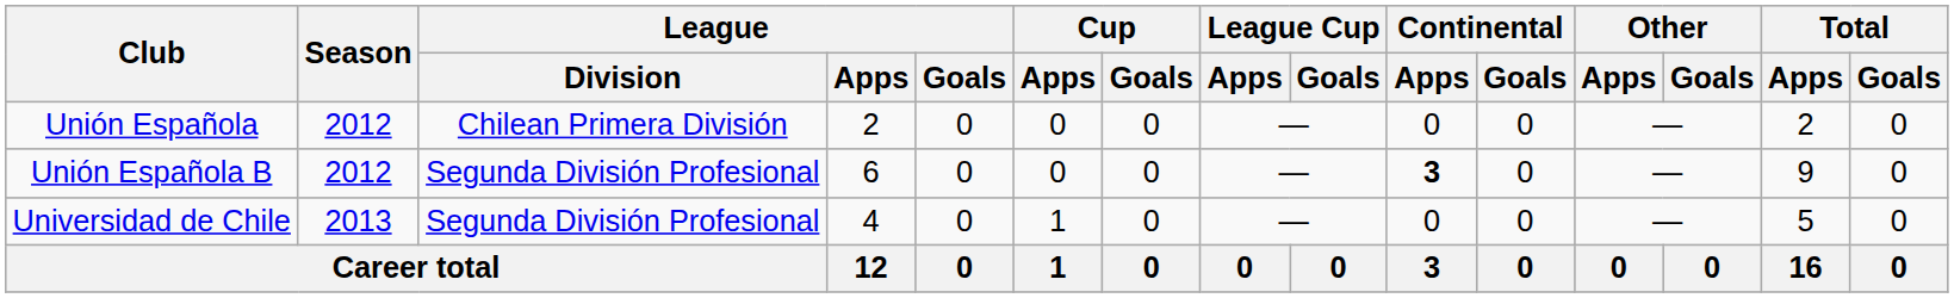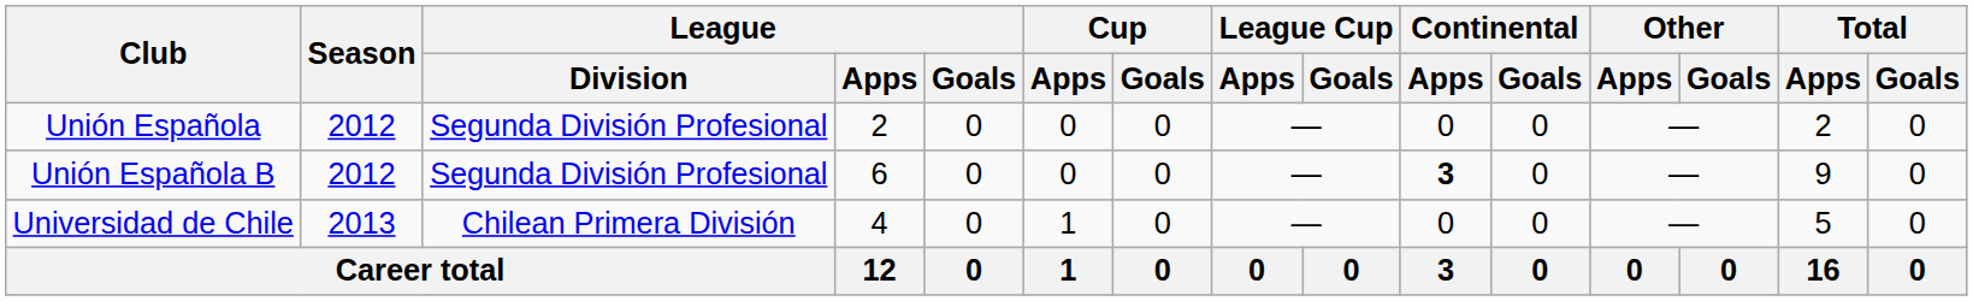Unión Española | League / Division: Chilean Primera División -> Segunda División Profesional
Universidad de Chile | League / Division: Segunda División Profesional -> Chilean Primera División
